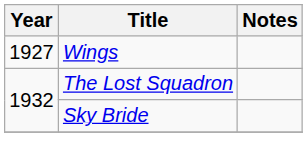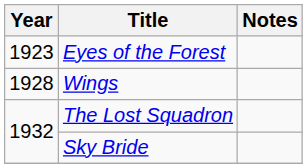+ row: 1923 | Eyes of the Forest
Wings | Year: 1927 -> 1928
